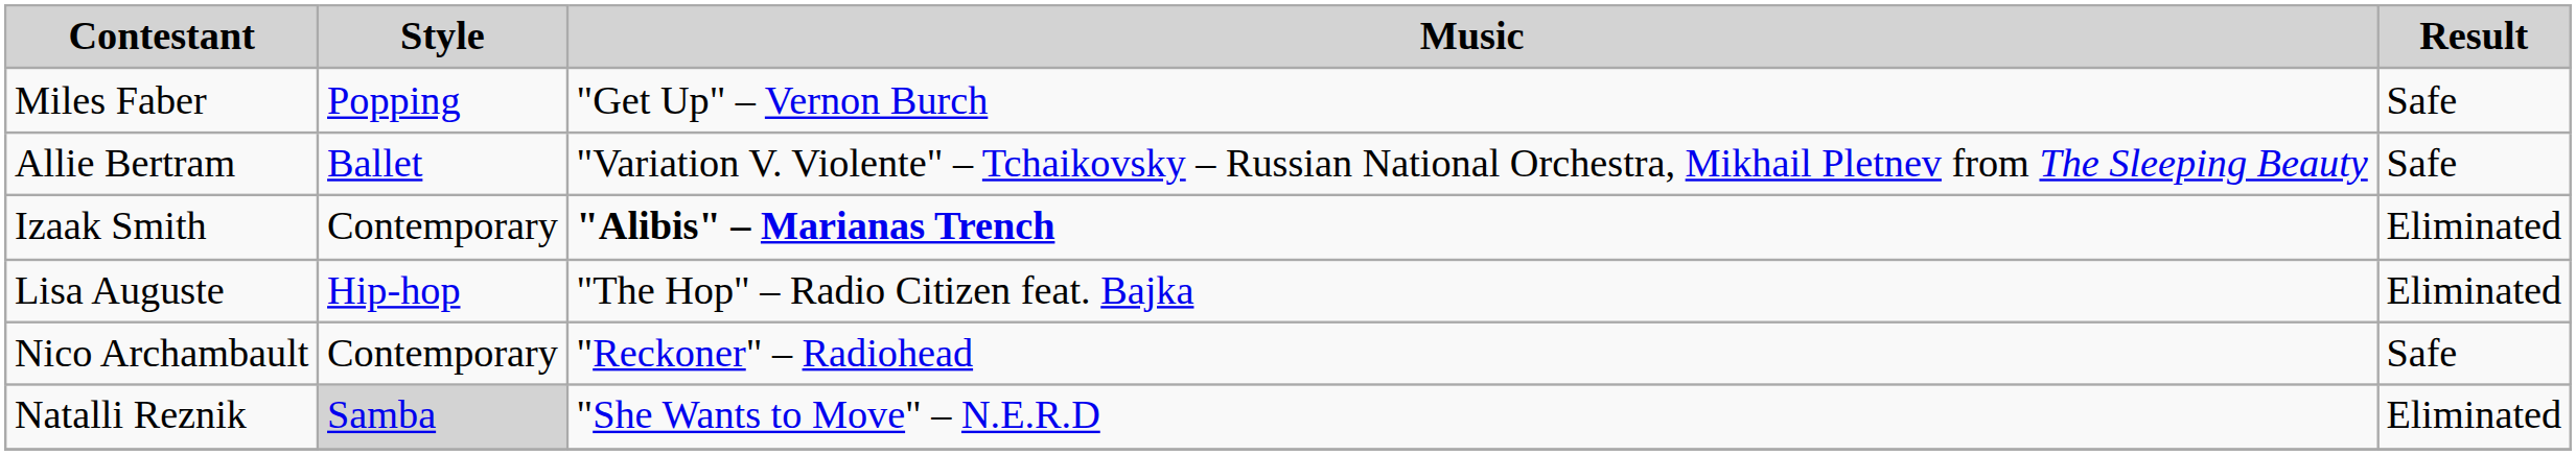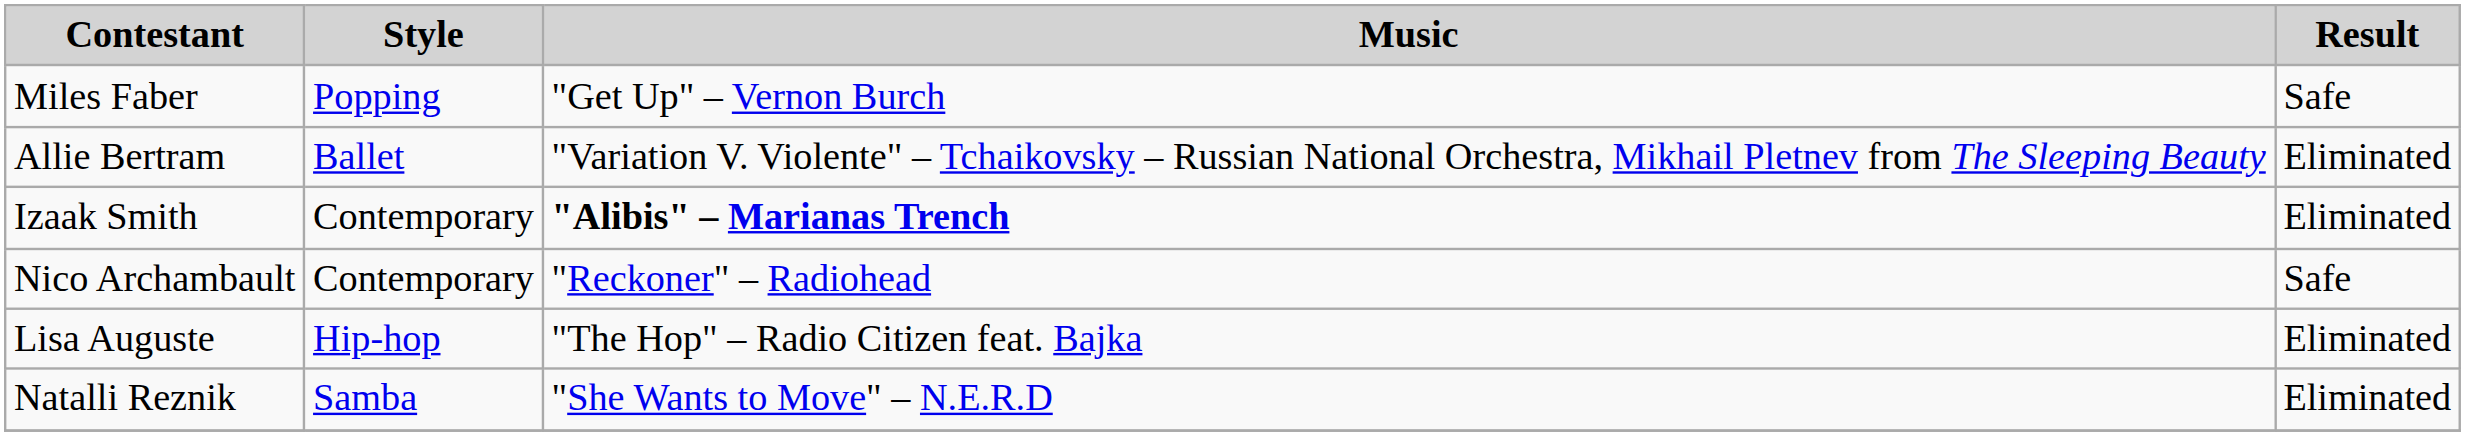Allie Bertram | Result: Safe -> Eliminated
rows swapped: Lisa Auguste <-> Nico Archambault
Natalli Reznik | Style: lightgrey background -> no background
